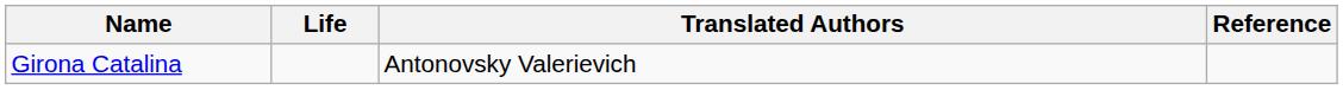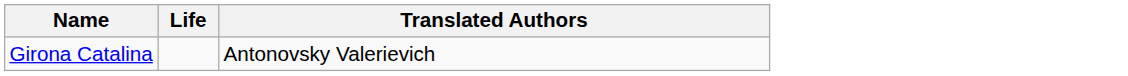- column: Reference
